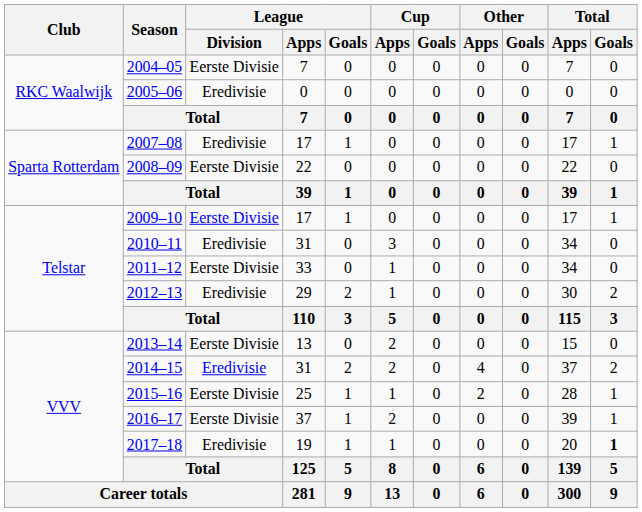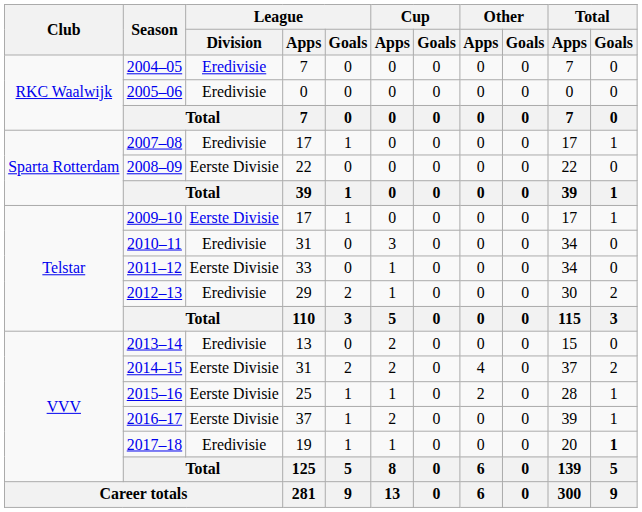2004–05 | League / Division: Eerste Divisie -> Eredivisie
2013–14 | League / Division: Eerste Divisie -> Eredivisie
2014–15 | League / Division: Eredivisie -> Eerste Divisie
